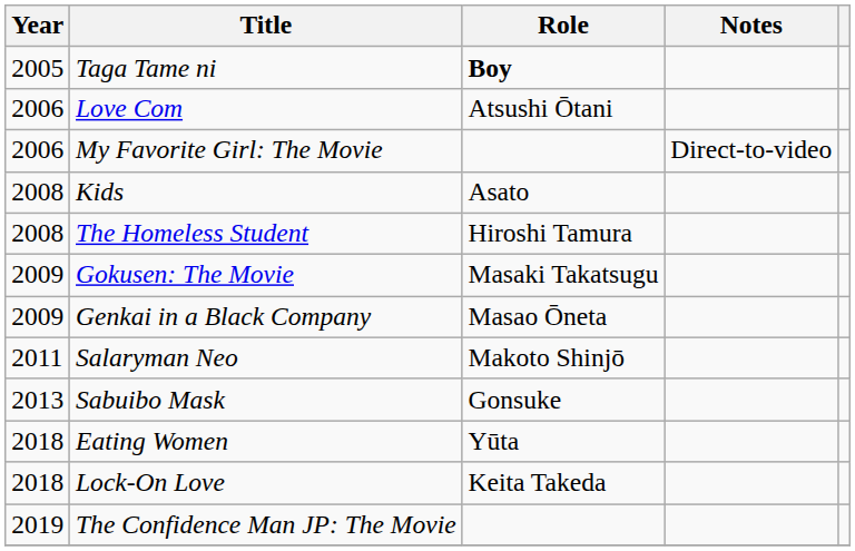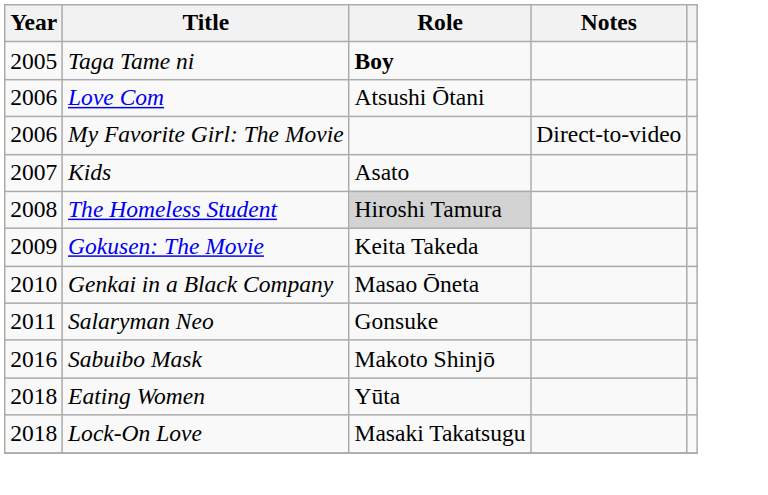Kids | Year: 2008 -> 2007
The Homeless Student | Role: no background -> lightgrey background
Gokusen: The Movie | Role: Masaki Takatsugu -> Keita Takeda
Genkai in a Black Company | Year: 2009 -> 2010
Salaryman Neo | Role: Makoto Shinjō -> Gonsuke
Sabuibo Mask | Year: 2013 -> 2016
Sabuibo Mask | Role: Gonsuke -> Makoto Shinjō
Lock-On Love | Role: Keita Takeda -> Masaki Takatsugu
- row: 2019 | The Confidence Man JP: The Movie
